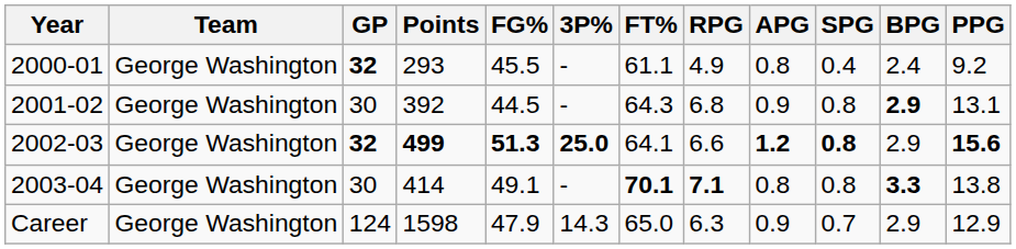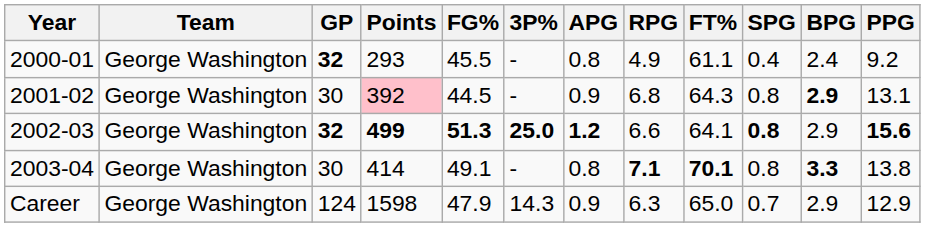columns swapped: FT% <-> APG
2001-02 | Points: no background -> pink background
